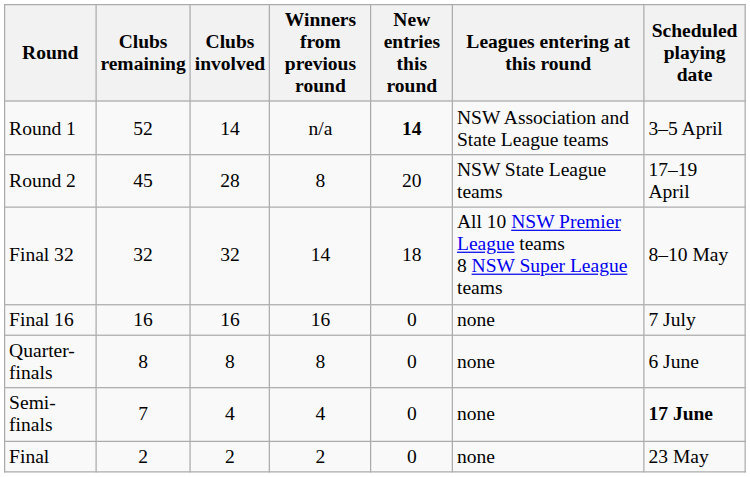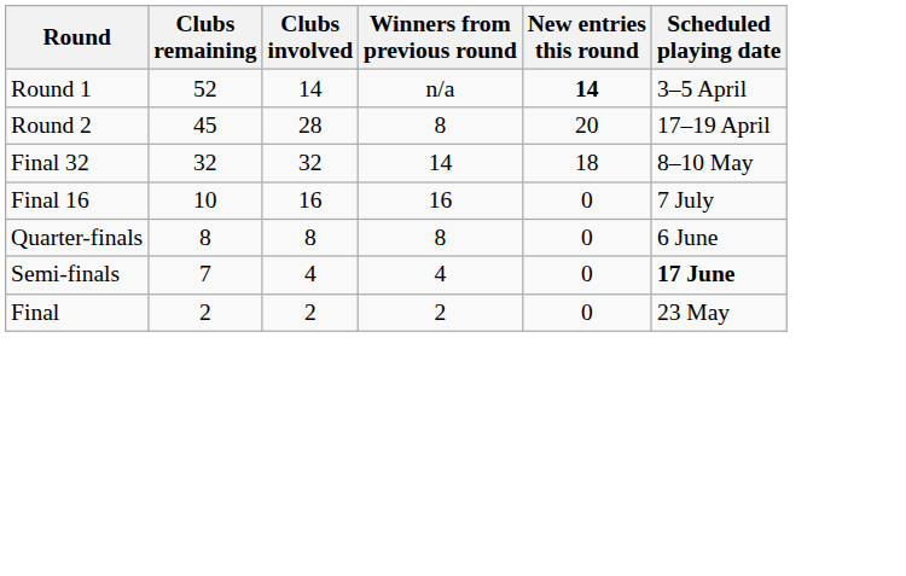- column: Leagues entering at this round | NSW Association and State League teams | NSW State League teams | All 10 NSW Premier League teams 8 NSW Super League teams | none | none | none | none
Final 16 | Clubs remaining: 16 -> 10
